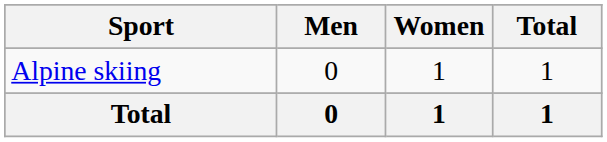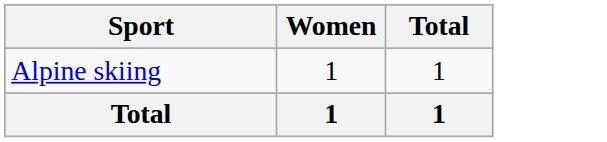- column: Men | 0 | 0
